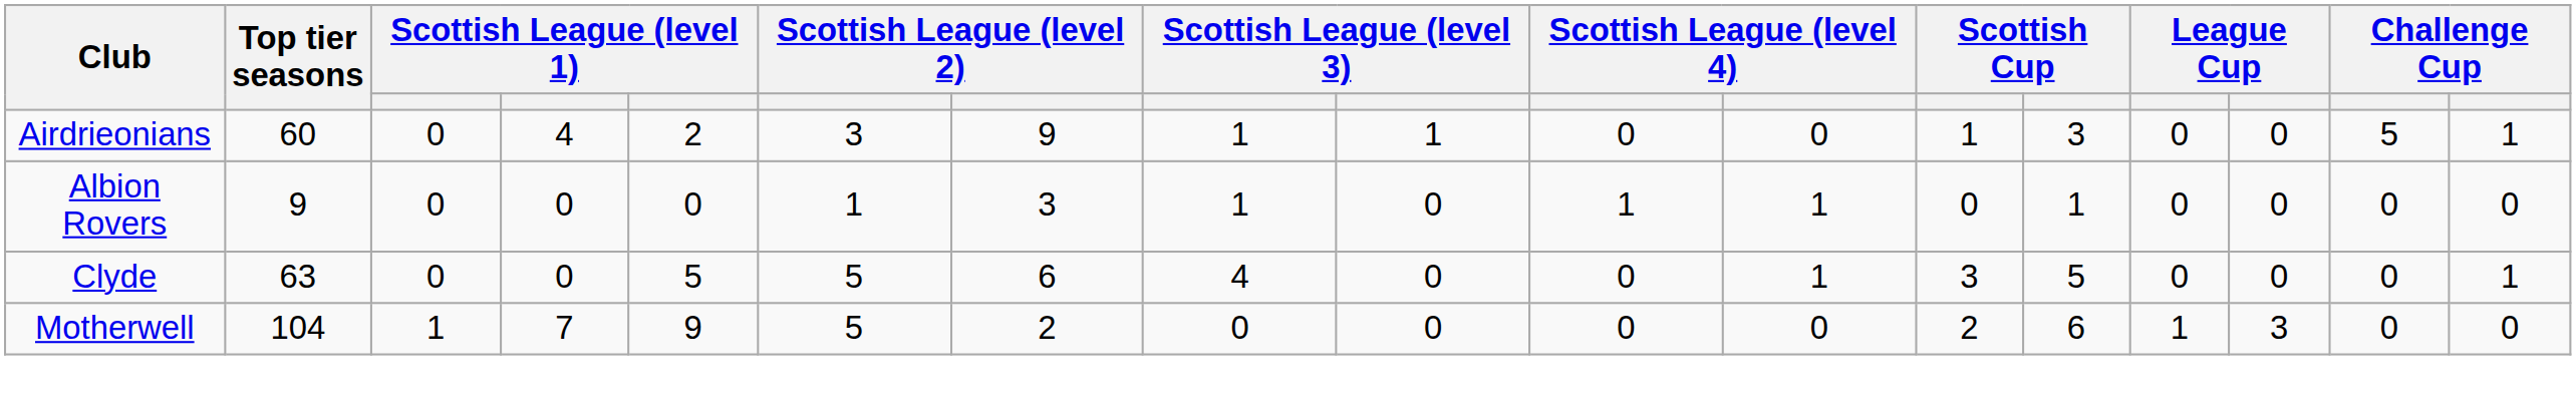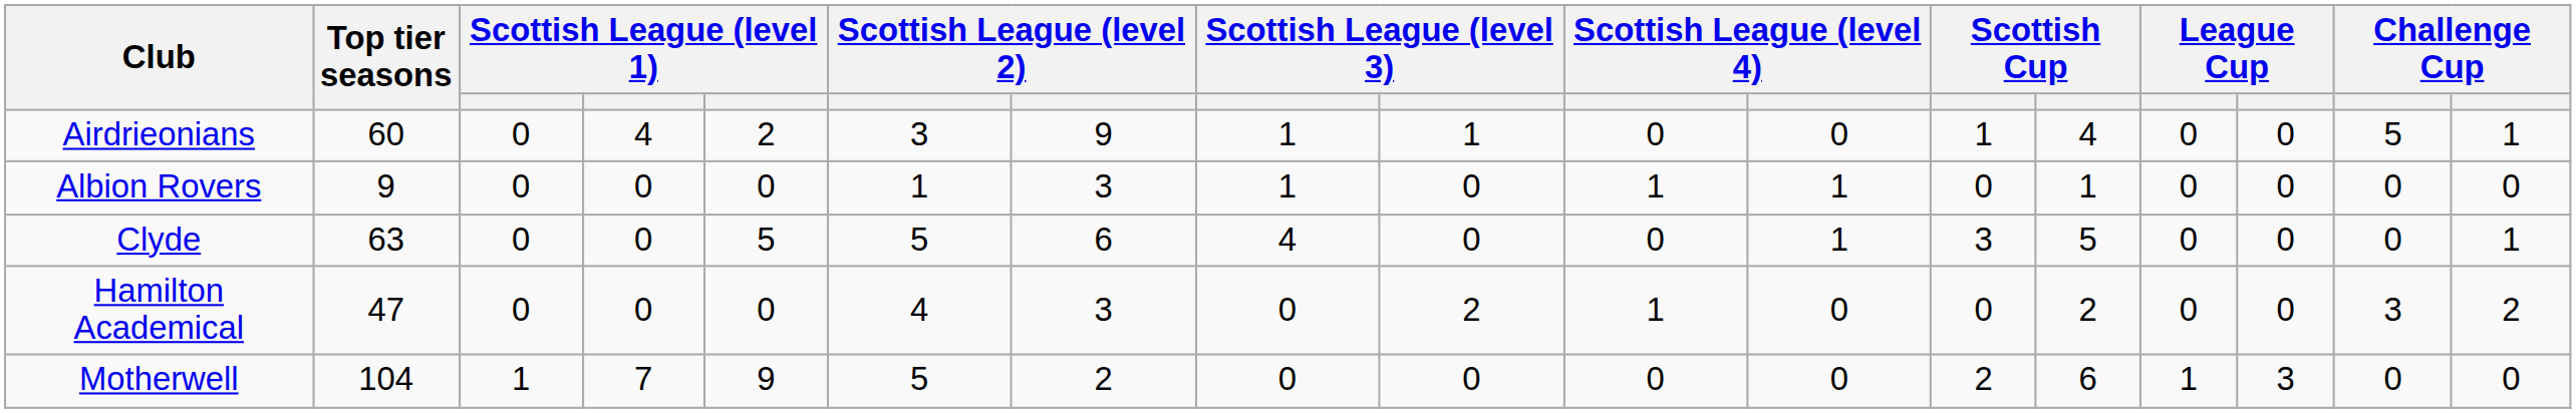Airdrieonians | column 13: 3 -> 4
+ row: Hamilton Academical | 47 | 0 | 0 | 0 | 4 | 3 | 0 | 2 | 1 | 0 | 0 | 2 | 0 | 0 | 3 | 2
